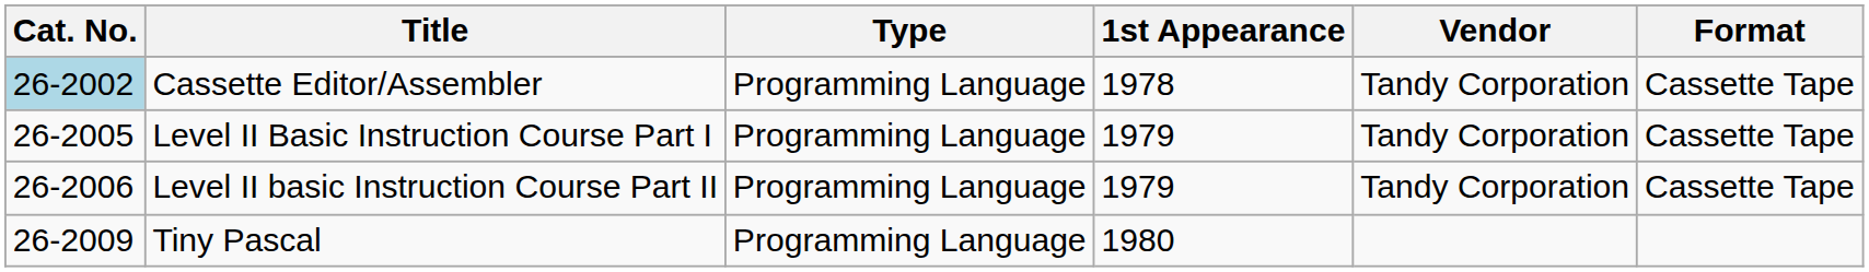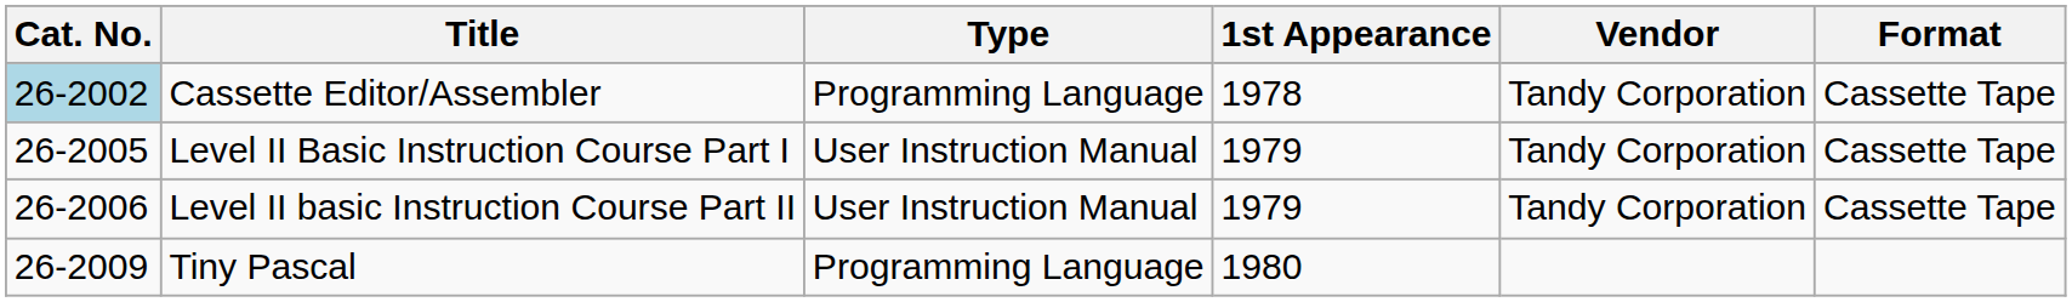Level II Basic Instruction Course Part I | Type: Programming Language -> User Instruction Manual
Level II basic Instruction Course Part II | Type: Programming Language -> User Instruction Manual
